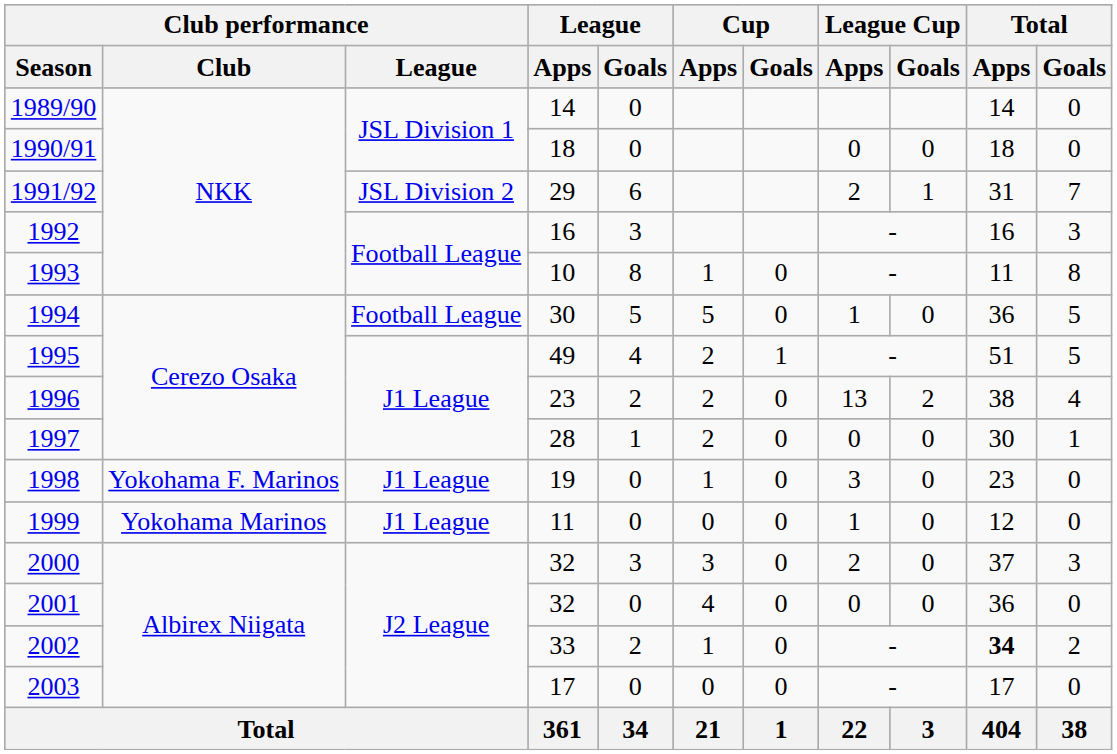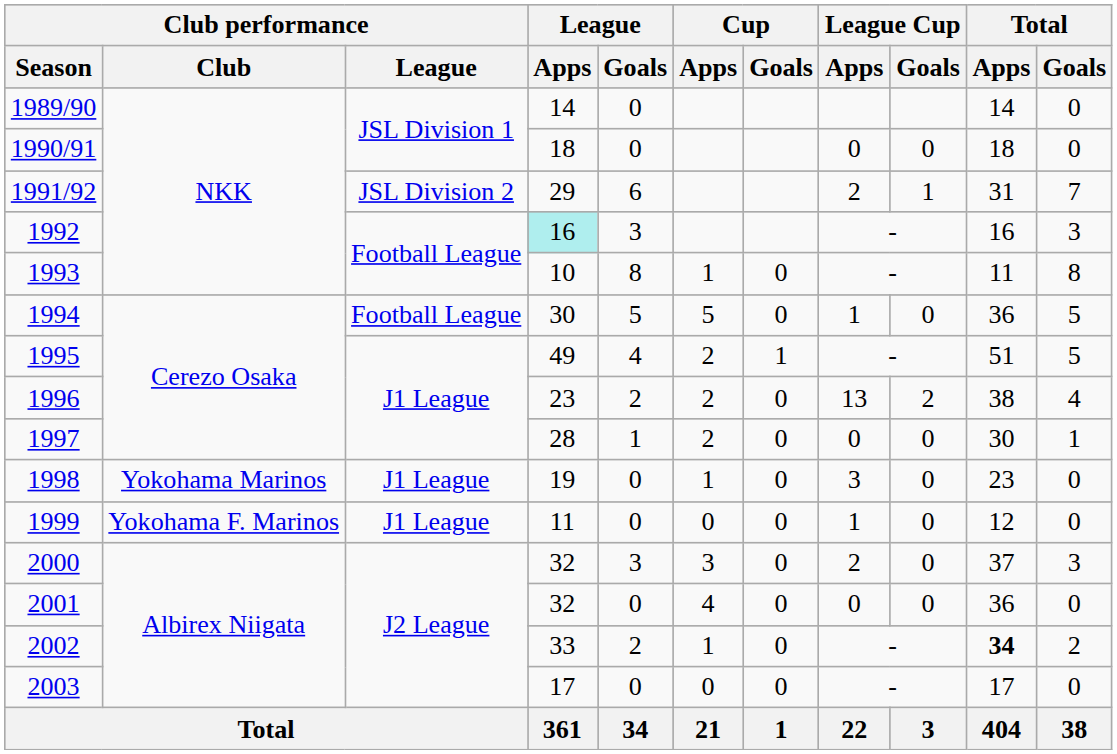1992 | League / Apps: no background -> paleturquoise background
1998 | Club performance / Club: Yokohama F. Marinos -> Yokohama Marinos
1999 | Club performance / Club: Yokohama Marinos -> Yokohama F. Marinos
